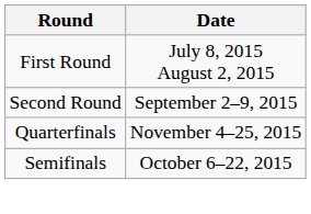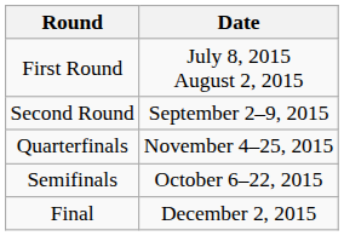+ row: Final | December 2, 2015
